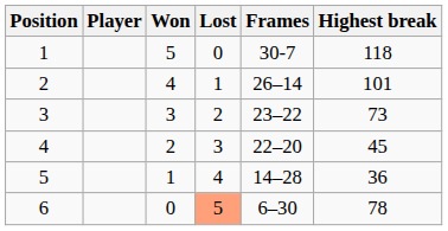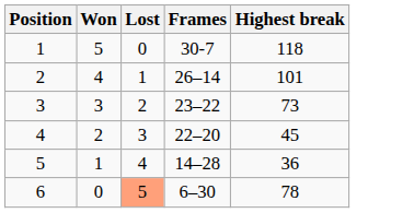- column: Player
